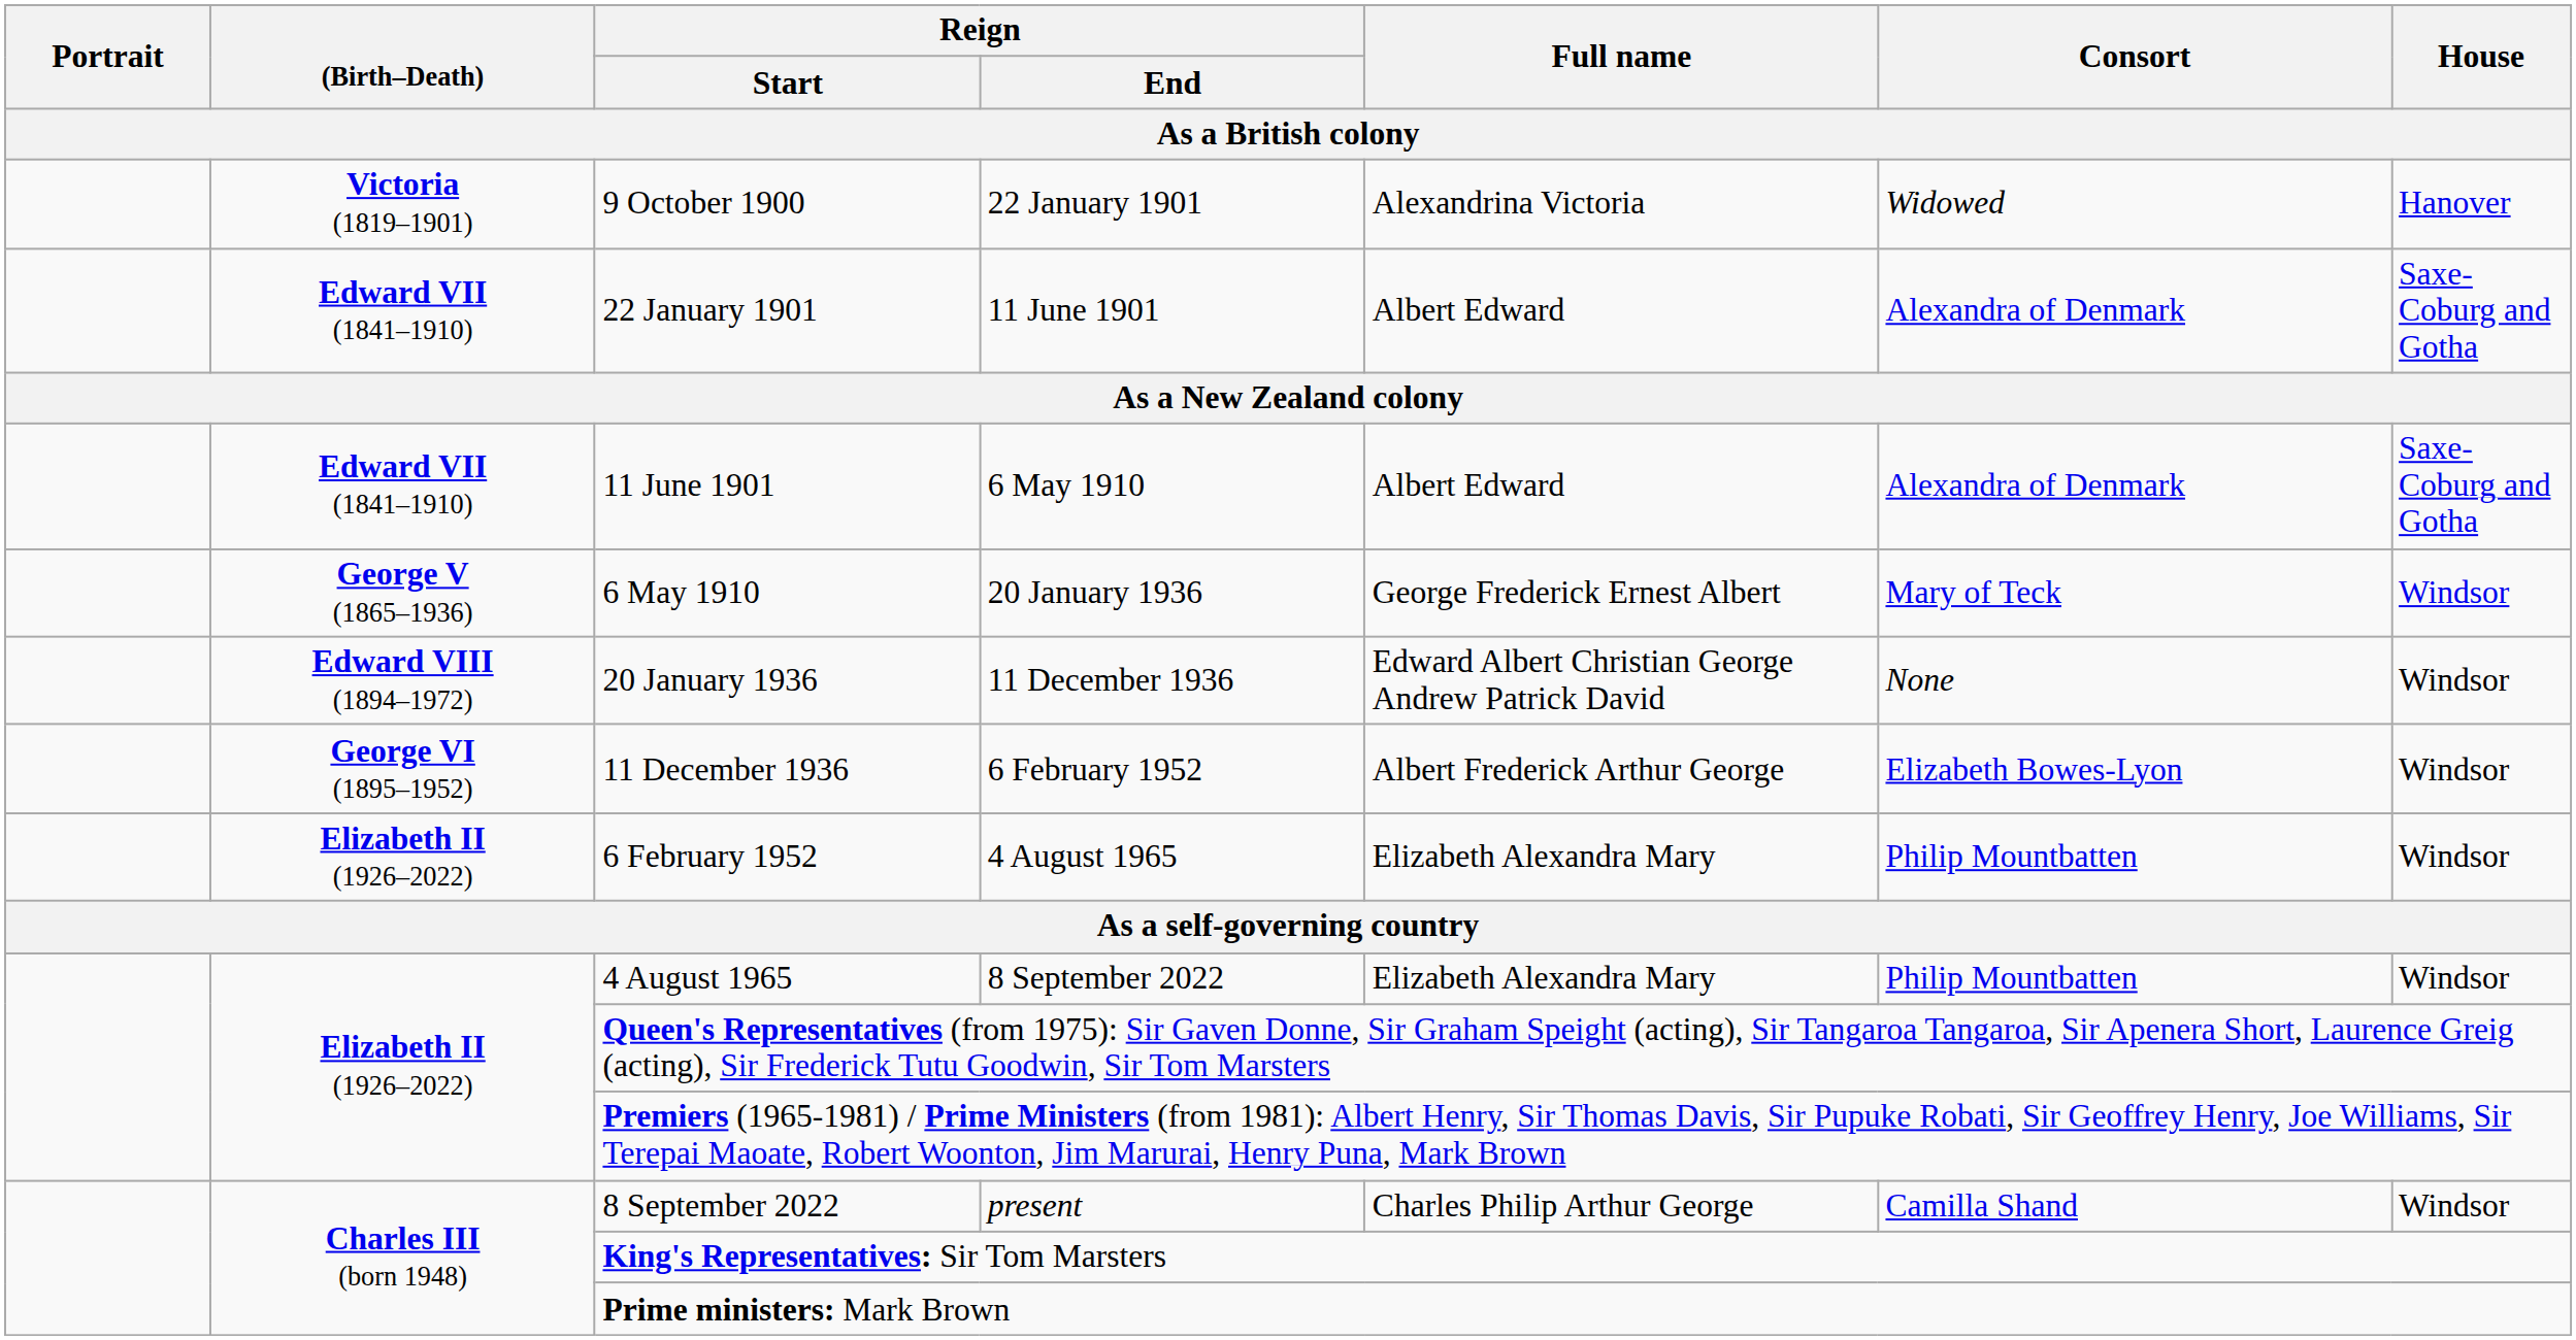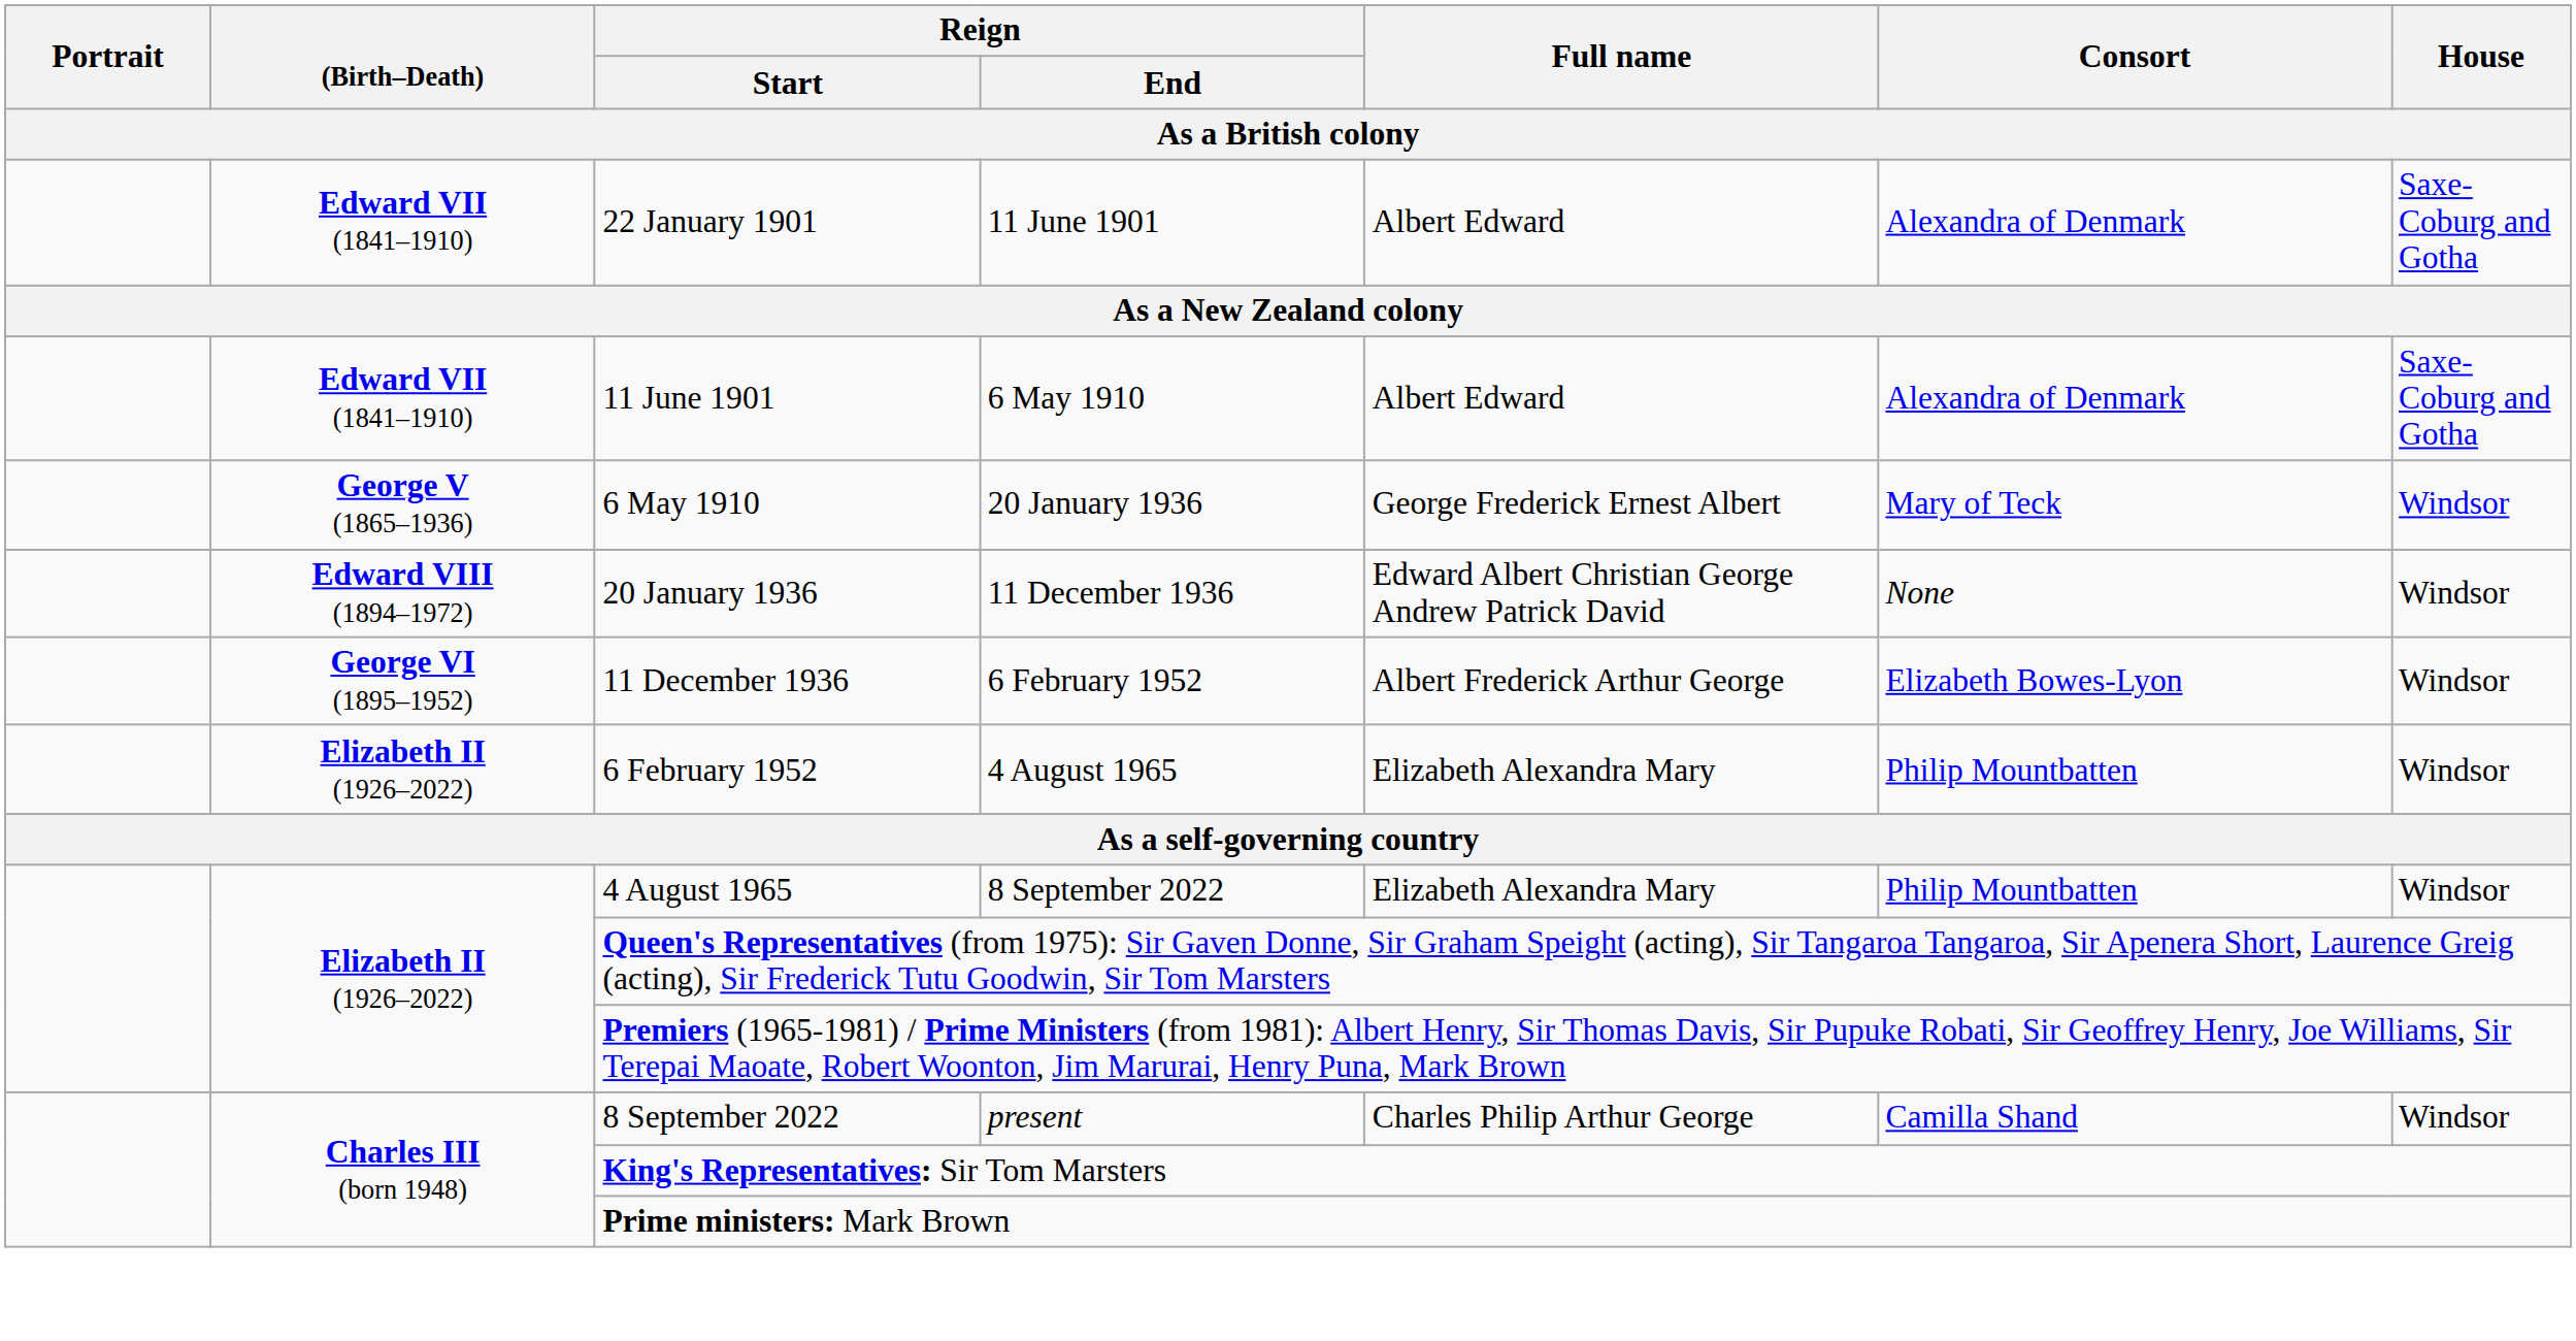- row: Victoria (1819–1901) | 9 October 1900 | 22 January 1901 | Alexandrina Victoria | Widowed | Hanover
